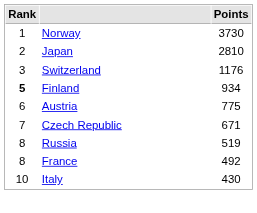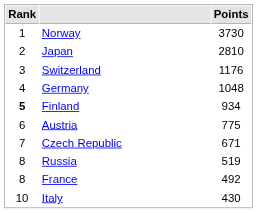+ row: 4 | Germany | 1048
